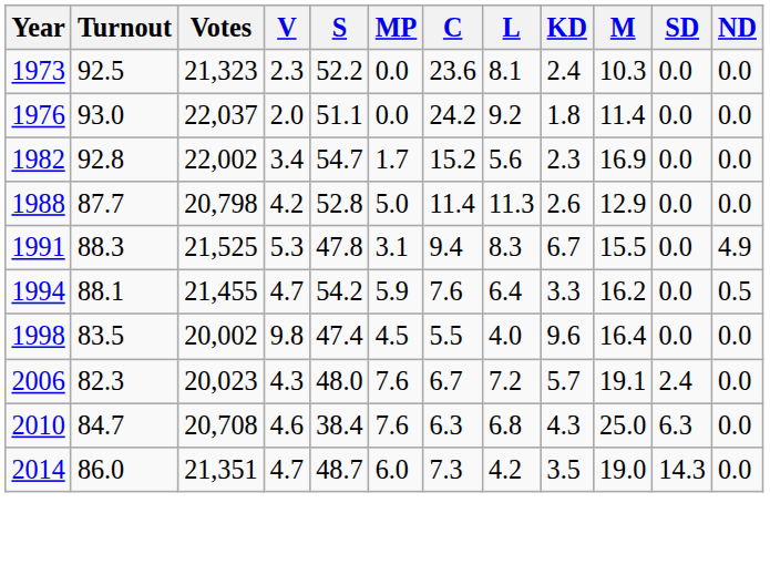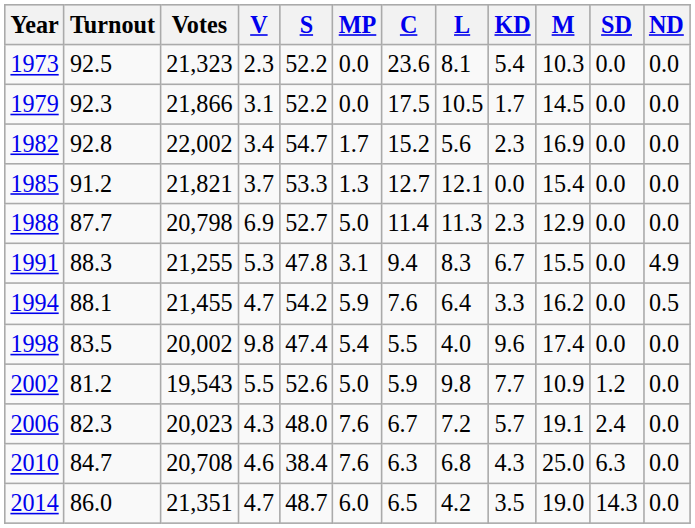1973 | KD: 2.4 -> 5.4
- row: 1976 | 93.0 | 22,037 | 2.0 | 51.1 | 0.0 | 24.2 | 9.2 | 1.8 | 11.4 | 0.0 | 0.0
+ row: 1979 | 92.3 | 21,866 | 3.1 | 52.2 | 0.0 | 17.5 | 10.5 | 1.7 | 14.5 | 0.0 | 0.0
+ row: 1985 | 91.2 | 21,821 | 3.7 | 53.3 | 1.3 | 12.7 | 12.1 | 0.0 | 15.4 | 0.0 | 0.0
1988 | V: 4.2 -> 6.9
1988 | S: 52.8 -> 52.7
1988 | KD: 2.6 -> 2.3
1991 | Votes: 21,525 -> 21,255
1998 | MP: 4.5 -> 5.4
1998 | M: 16.4 -> 17.4
+ row: 2002 | 81.2 | 19,543 | 5.5 | 52.6 | 5.0 | 5.9 | 9.8 | 7.7 | 10.9 | 1.2 | 0.0
2014 | C: 7.3 -> 6.5
